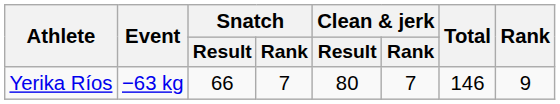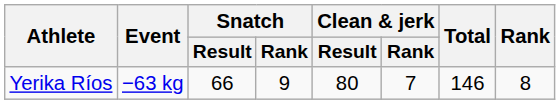Yerika Ríos | Snatch / Rank: 7 -> 9
Yerika Ríos | Rank: 9 -> 8
